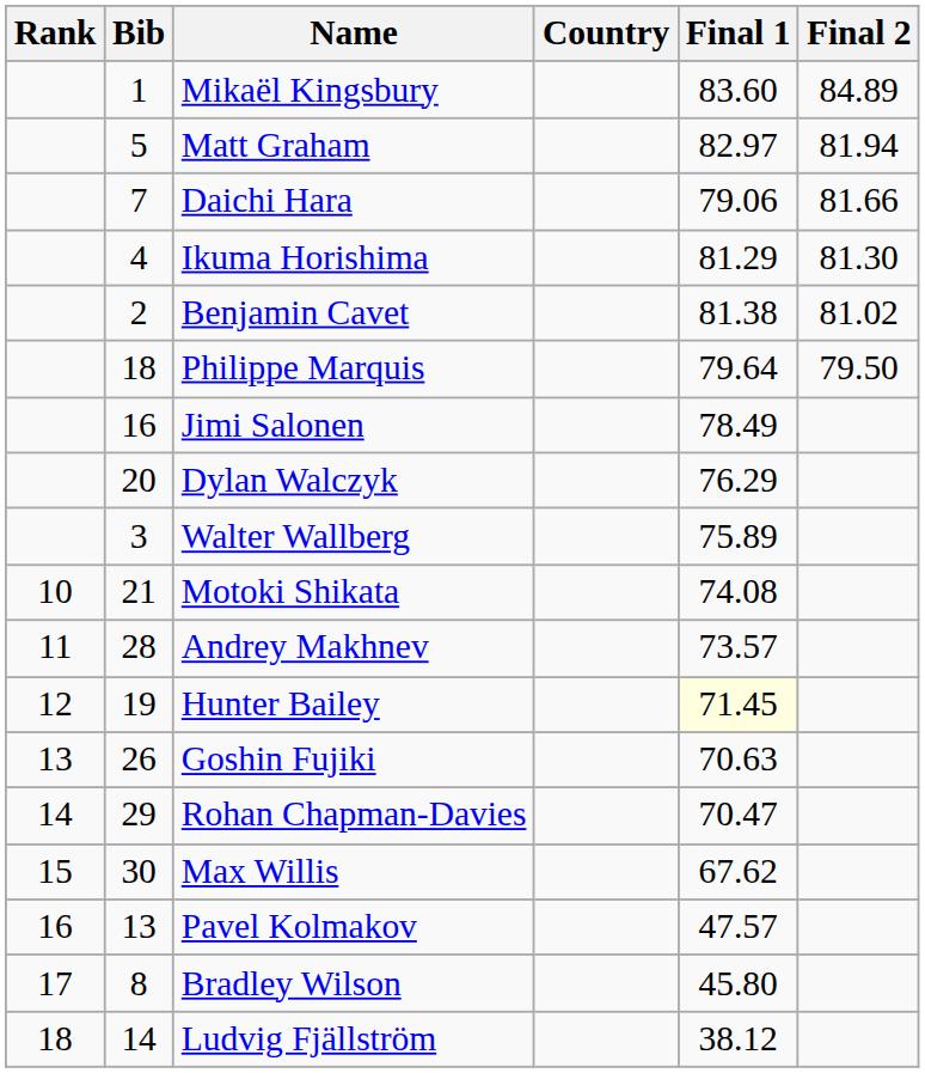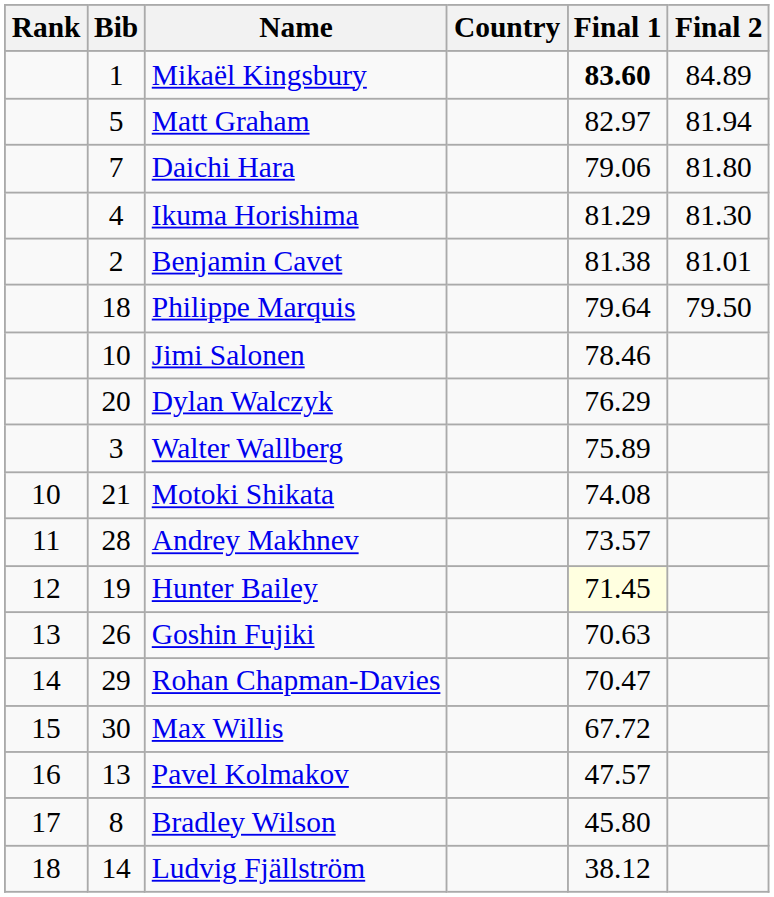Mikaël Kingsbury | Final 1: normal -> bold
Daichi Hara | Final 2: 81.66 -> 81.80
Benjamin Cavet | Final 2: 81.02 -> 81.01
Jimi Salonen | Bib: 16 -> 10
Jimi Salonen | Final 1: 78.49 -> 78.46
Max Willis | Final 1: 67.62 -> 67.72
